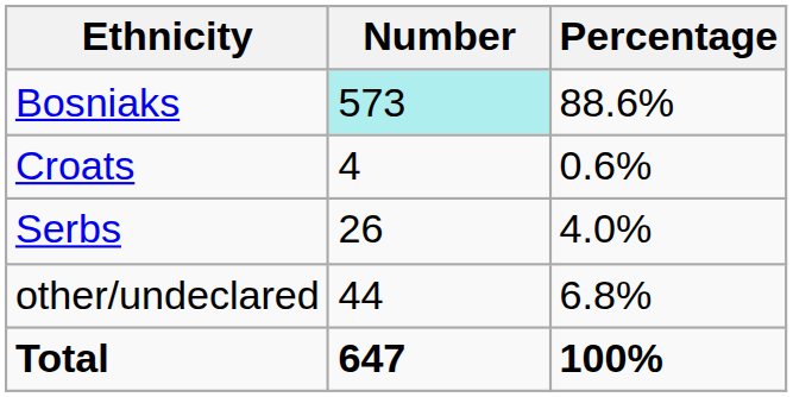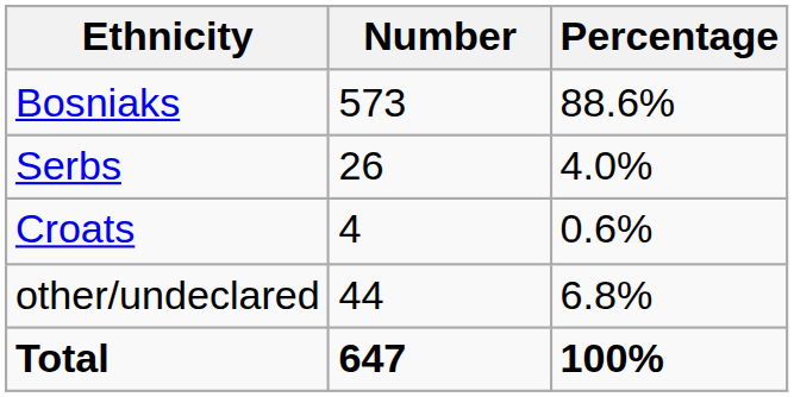Bosniaks | Number: paleturquoise background -> no background
rows swapped: Serbs <-> Croats
